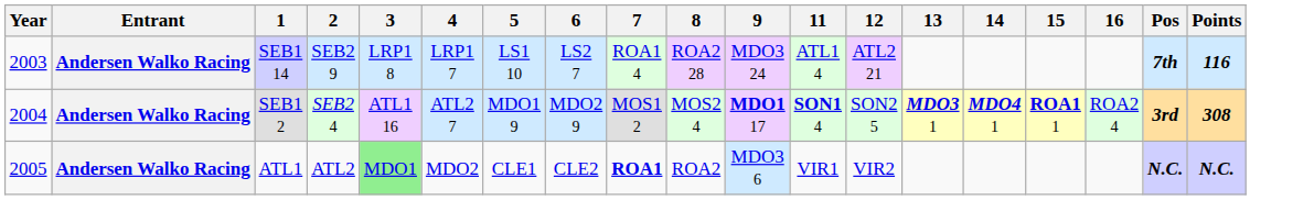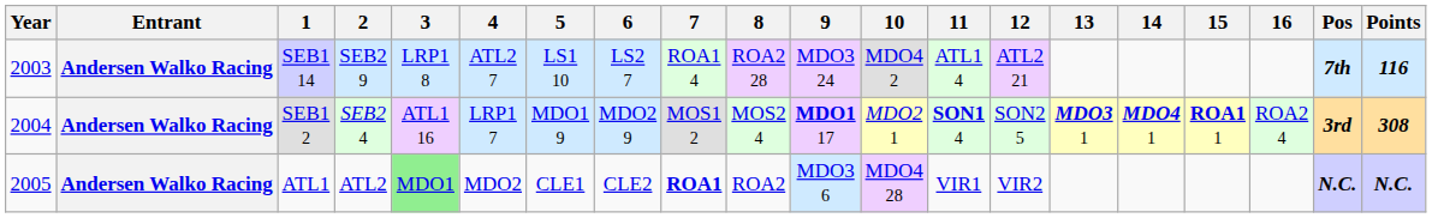+ column: 10 | MDO4 2 | MDO2 1 | MDO4 28
SEB1 14 | 4: LRP1 7 -> ATL2 7
SEB1 2 | 4: ATL2 7 -> LRP1 7
